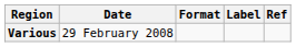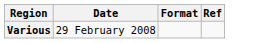- column: Label
